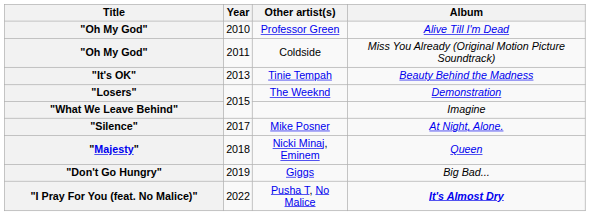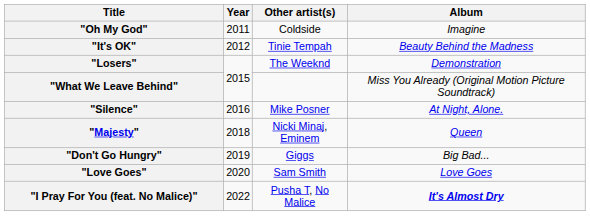- row: "Oh My God" | 2010 | Professor Green | Alive Till I'm Dead
"Oh My God" / Coldside | Album: Miss You Already (Original Motion Picture Soundtrack) -> Imagine
"It's OK" | Year: 2013 -> 2012
"What We Leave Behind" | Album: Imagine -> Miss You Already (Original Motion Picture Soundtrack)
"Silence" | Year: 2017 -> 2016
+ row: "Love Goes" | 2020 | Sam Smith | Love Goes
